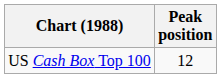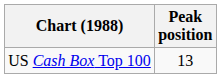US Cash Box Top 100 | Peak position: 12 -> 13
